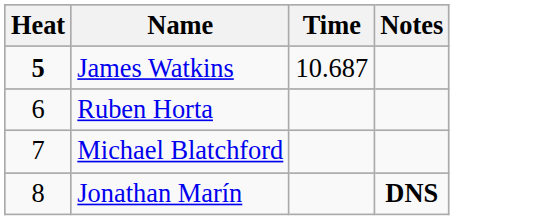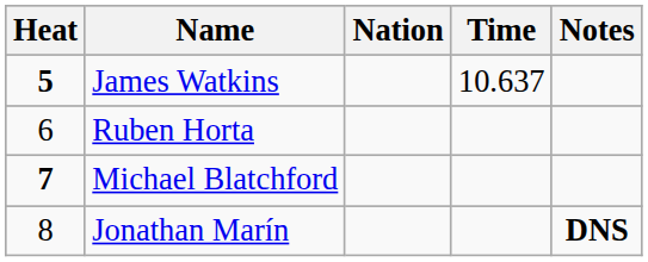+ column: Nation
James Watkins | Time: 10.687 -> 10.637
Michael Blatchford | Heat: normal -> bold
